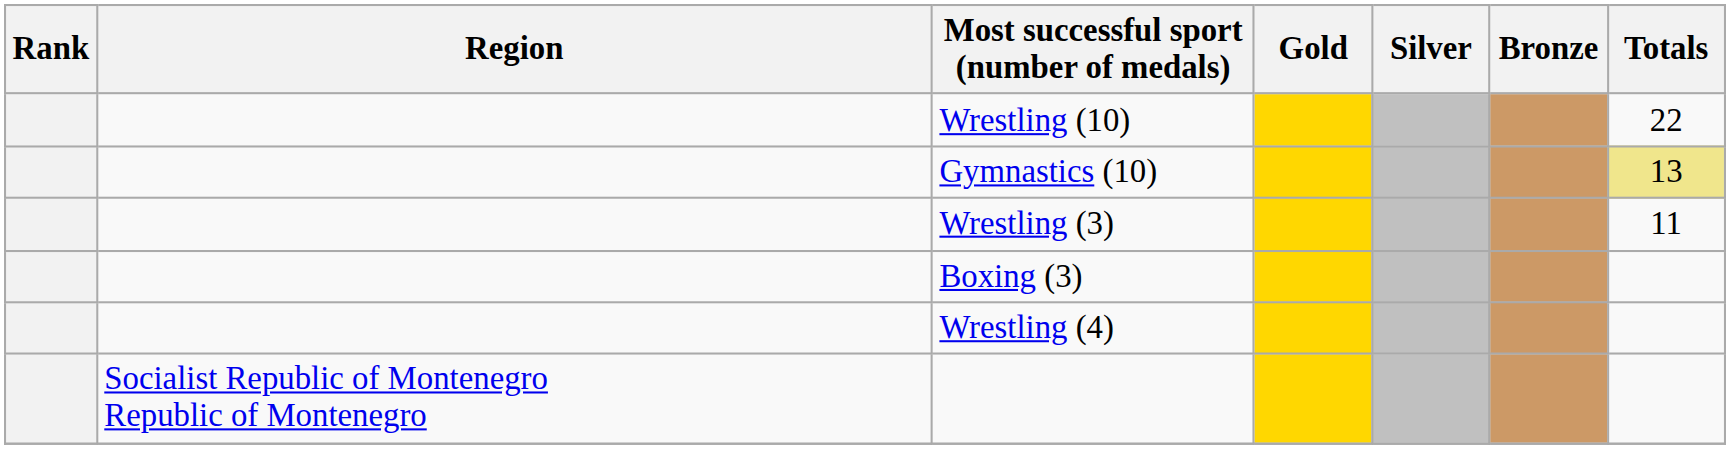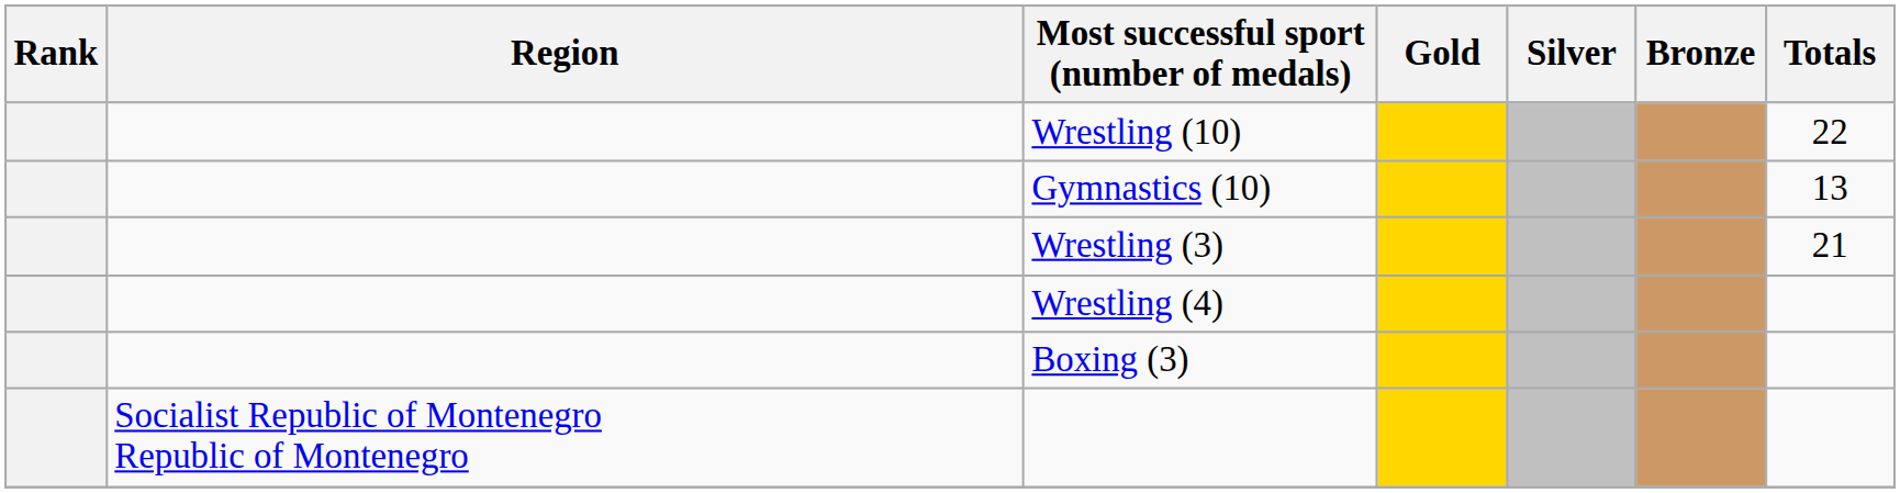Gymnastics (10) | Totals: khaki background -> no background
Wrestling (3) | Totals: 11 -> 21
rows swapped: Boxing (3) <-> Wrestling (4)
